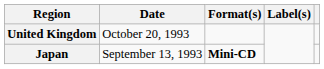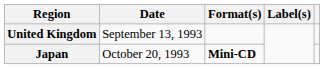United Kingdom | Date: October 20, 1993 -> September 13, 1993
Japan | Date: September 13, 1993 -> October 20, 1993
